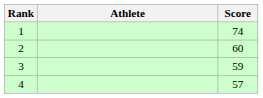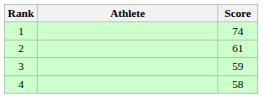2 | Score: 60 -> 61
4 | Score: 57 -> 58
